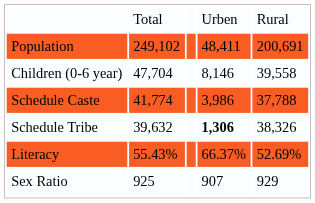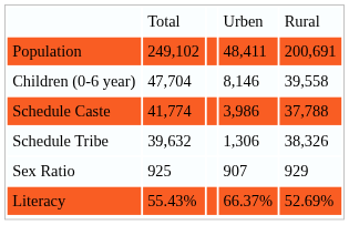Schedule Tribe | column 4: bold -> normal
rows swapped: Literacy <-> Sex Ratio
